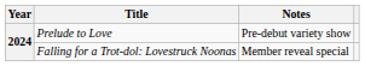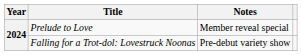Prelude to Love | Notes: Pre-debut variety show -> Member reveal special
Falling for a Trot-dol: Lovestruck Noonas | Notes: Member reveal special -> Pre-debut variety show
